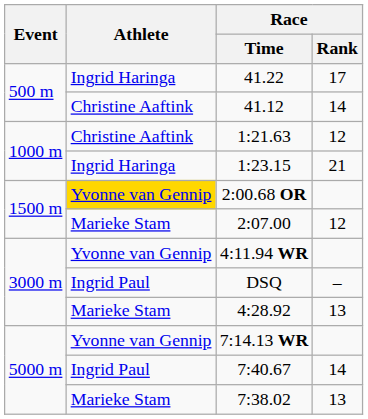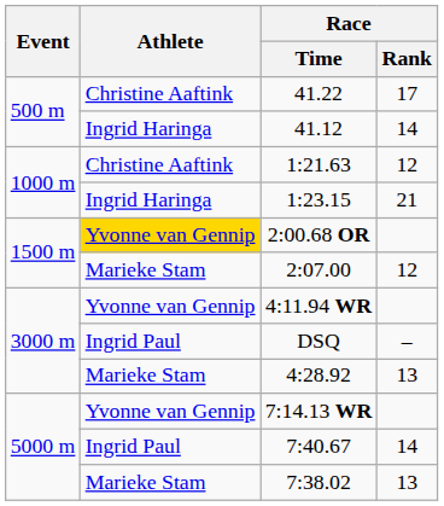41.22 | Athlete: Ingrid Haringa -> Christine Aaftink
41.12 | Athlete: Christine Aaftink -> Ingrid Haringa
